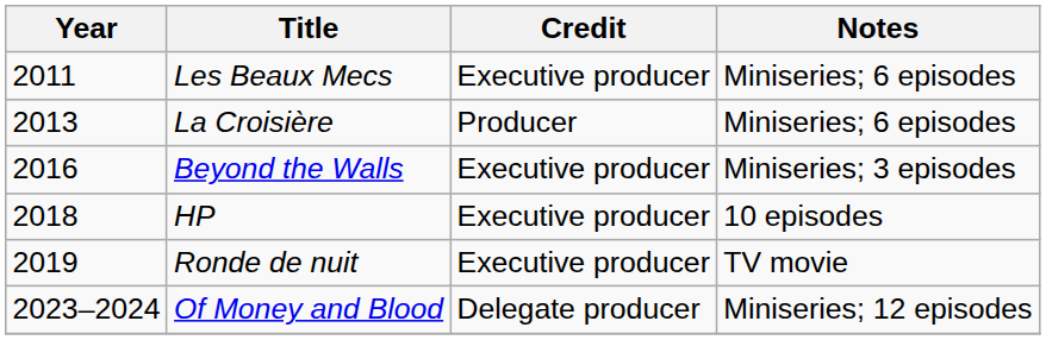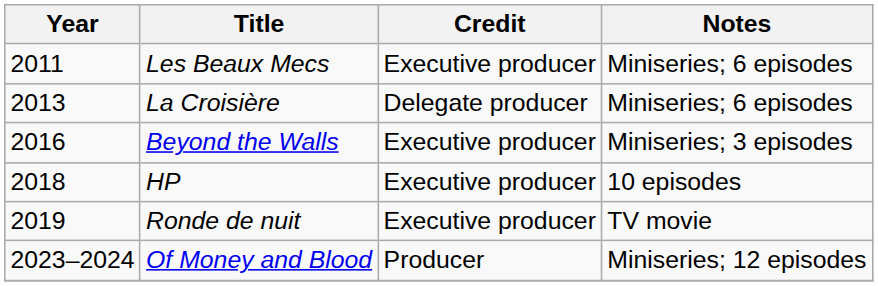La Croisière | Credit: Producer -> Delegate producer
Of Money and Blood | Credit: Delegate producer -> Producer
